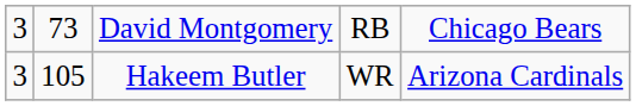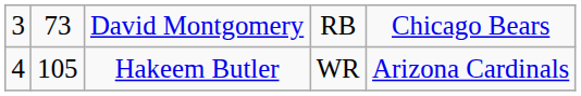Hakeem Butler | column 1: 3 -> 4
